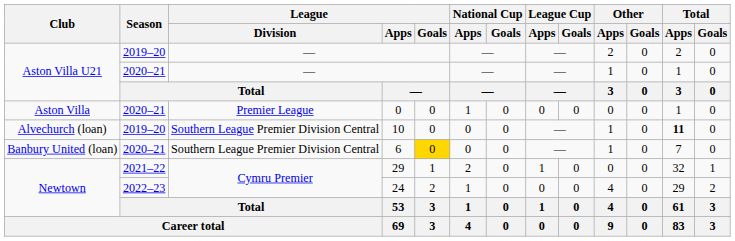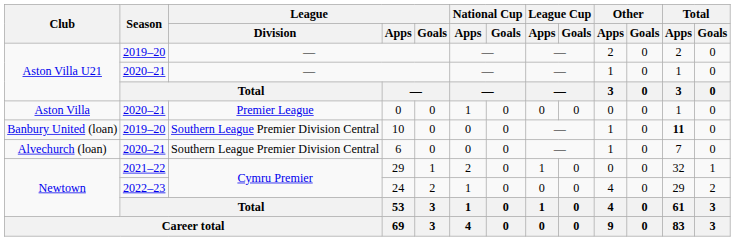10 | Club: Alvechurch (loan) -> Banbury United (loan)
6 | Club: Banbury United (loan) -> Alvechurch (loan)
6 | League / Goals: gold background -> no background
